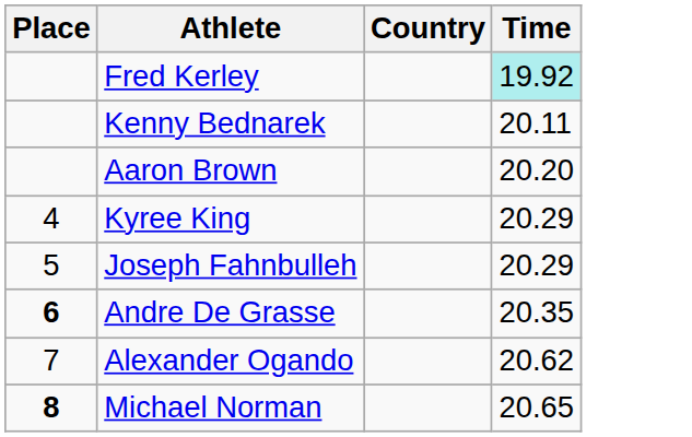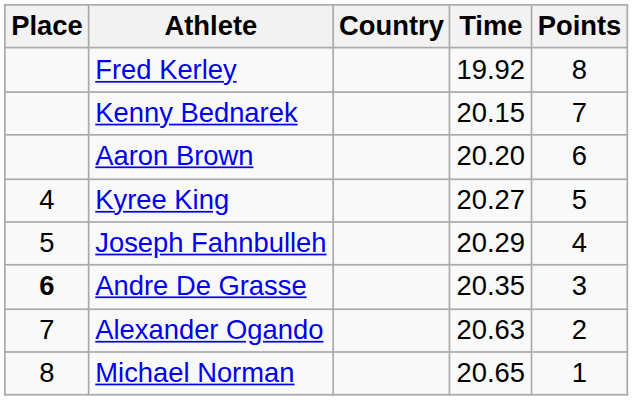+ column: Points | 8 | 7 | 6 | 5 | 4 | 3 | 2 | 1
Fred Kerley | Time: paleturquoise background -> no background
Kenny Bednarek | Time: 20.11 -> 20.15
Kyree King | Time: 20.29 -> 20.27
Alexander Ogando | Time: 20.62 -> 20.63
Michael Norman | Place: bold -> normal
